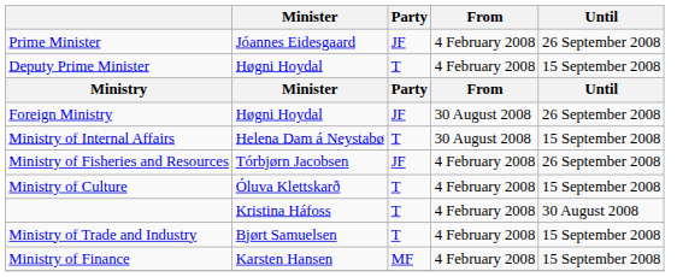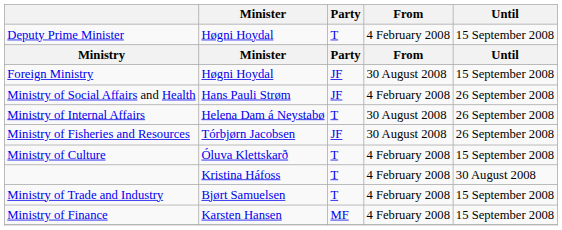- row: Prime Minister | Jóannes Eidesgaard | JF | 4 February 2008 | 26 September 2008
Foreign Ministry | Until: 26 September 2008 -> 15 September 2008
+ row: Ministry of Social Affairs and Health | Hans Pauli Strøm | JF | 4 February 2008 | 26 September 2008
Ministry of Internal Affairs | Until: 15 September 2008 -> 26 September 2008
Ministry of Fisheries and Resources | From: 4 February 2008 -> 30 August 2008
